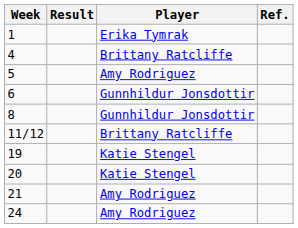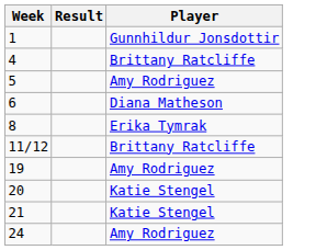- column: Ref.
1 | Player: Erika Tymrak -> Gunnhildur Jonsdottir
6 | Player: Gunnhildur Jonsdottir -> Diana Matheson
8 | Player: Gunnhildur Jonsdottir -> Erika Tymrak
19 | Player: Katie Stengel -> Amy Rodriguez
21 | Player: Amy Rodriguez -> Katie Stengel
